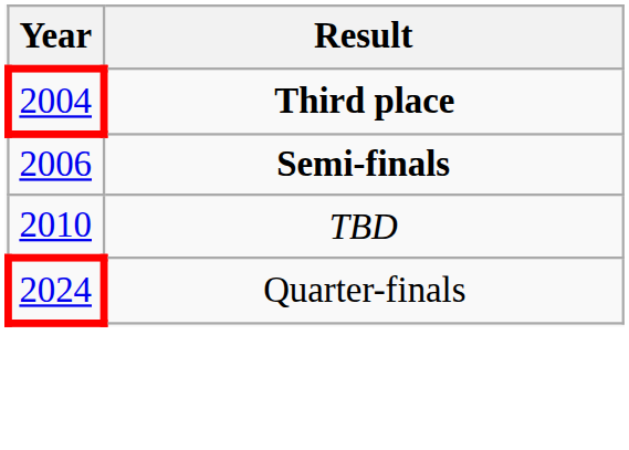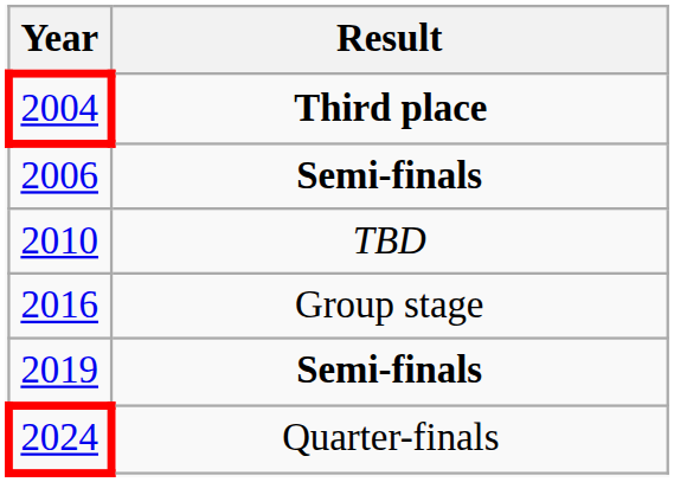+ row: 2016 | Group stage
+ row: 2019 | Semi-finals
